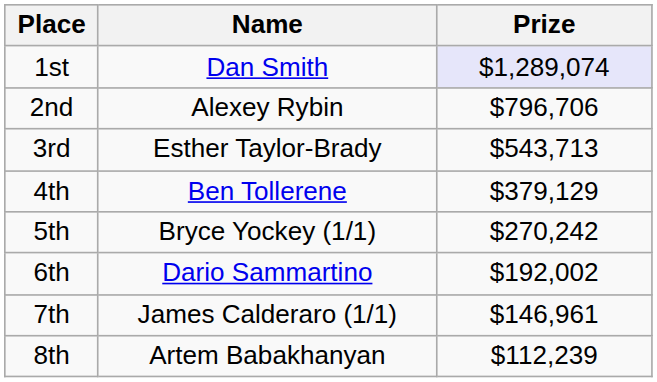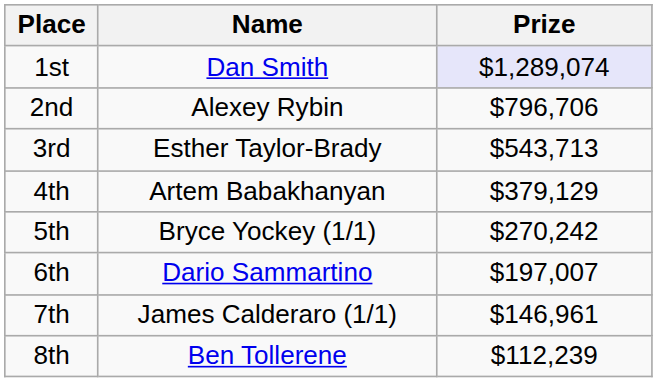4th | Name: Ben Tollerene -> Artem Babakhanyan
6th | Prize: $192,002 -> $197,007
8th | Name: Artem Babakhanyan -> Ben Tollerene
